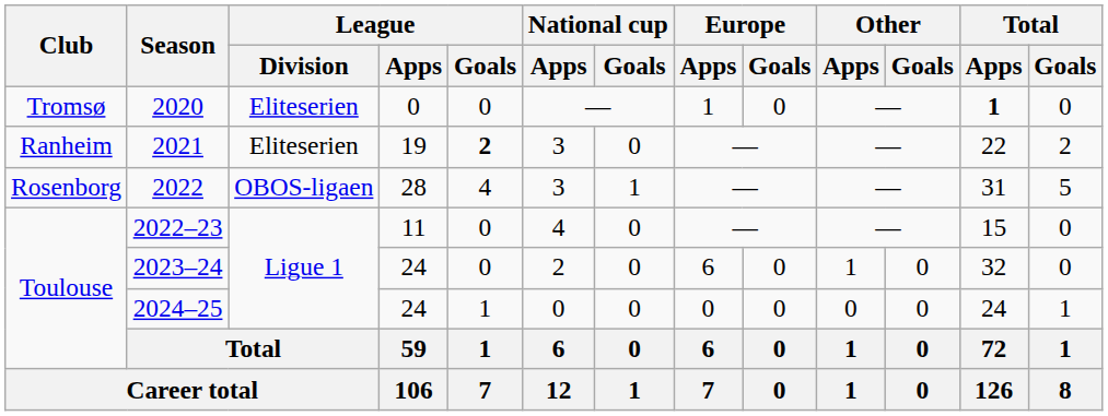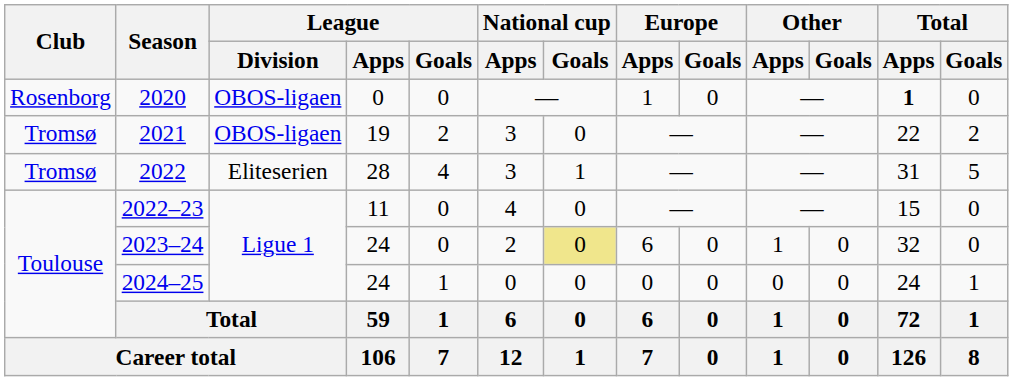2020 | Club: Tromsø -> Rosenborg
2020 | League / Division: Eliteserien -> OBOS-ligaen
2021 | Club: Ranheim -> Tromsø
2021 | League / Division: Eliteserien -> OBOS-ligaen
2021 | League / Goals: bold -> normal
2022 | Club: Rosenborg -> Tromsø
2022 | League / Division: OBOS-ligaen -> Eliteserien
2023–24 | National cup / Goals: no background -> khaki background
